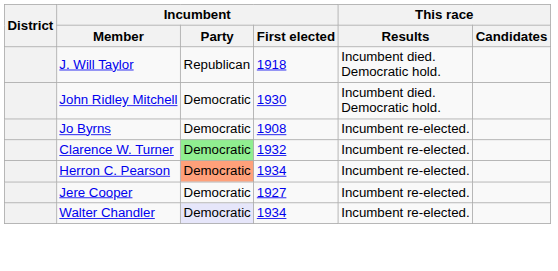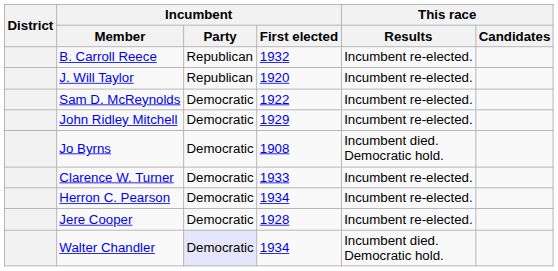+ row: B. Carroll Reece | Republican | 1932 | Incumbent re-elected.
J. Will Taylor | Incumbent / First elected: 1918 -> 1920
J. Will Taylor | This race / Results: Incumbent died. Democratic hold. -> Incumbent re-elected.
+ row: Sam D. McReynolds | Democratic | 1922 | Incumbent re-elected.
John Ridley Mitchell | Incumbent / First elected: 1930 -> 1929
John Ridley Mitchell | This race / Results: Incumbent died. Democratic hold. -> Incumbent re-elected.
Jo Byrns | This race / Results: Incumbent re-elected. -> Incumbent died. Democratic hold.
Clarence W. Turner | Incumbent / Party: lightgreen background -> no background
Clarence W. Turner | Incumbent / First elected: 1932 -> 1933
Herron C. Pearson | Incumbent / Party: lightsalmon background -> no background
Jere Cooper | Incumbent / First elected: 1927 -> 1928
Walter Chandler | This race / Results: Incumbent re-elected. -> Incumbent died. Democratic hold.
